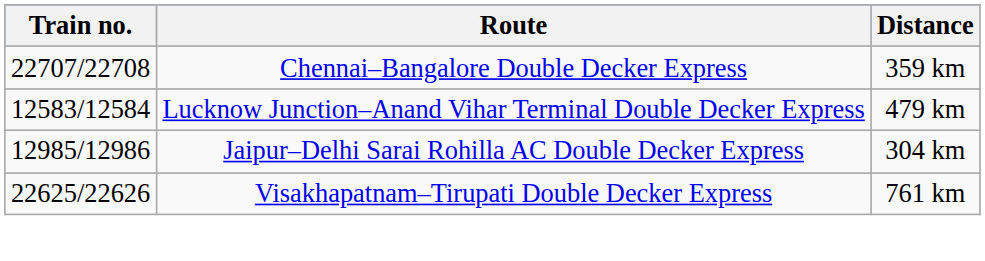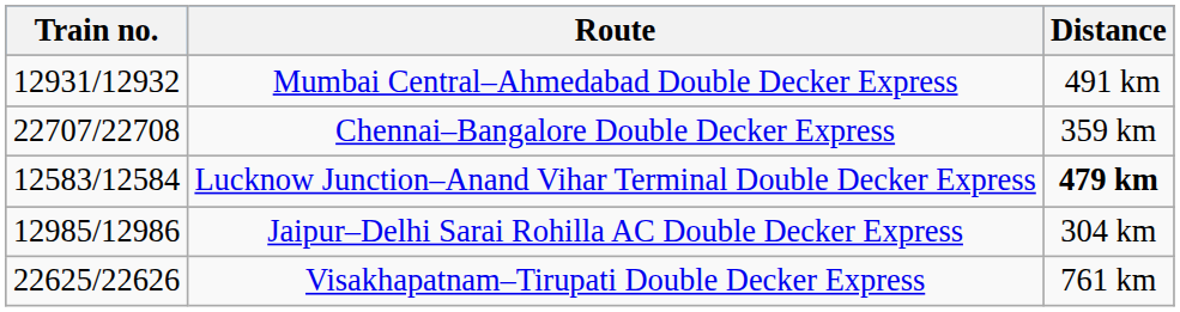+ row: 12931/12932 | Mumbai Central–Ahmedabad Double Decker Express | 491 km
Lucknow Junction–Anand Vihar Terminal Double Decker Express | Distance: normal -> bold
